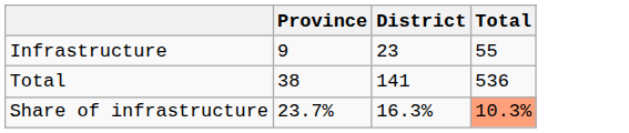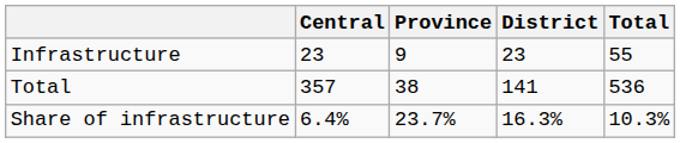+ column: Central | 23 | 357 | 6.4%
Share of infrastructure | Total: lightsalmon background -> no background
